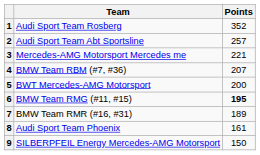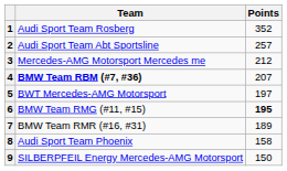3 | Points: 221 -> 212
4 | Team: normal -> bold
5 | Points: 200 -> 197
8 | Points: 161 -> 158
